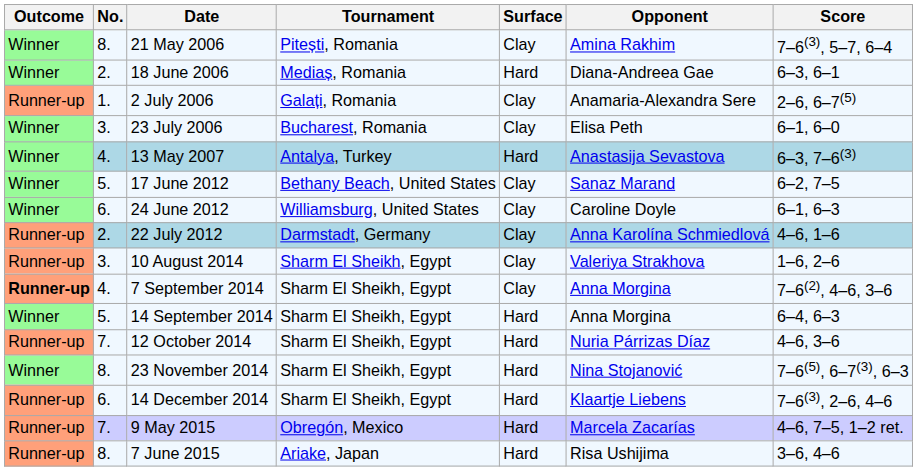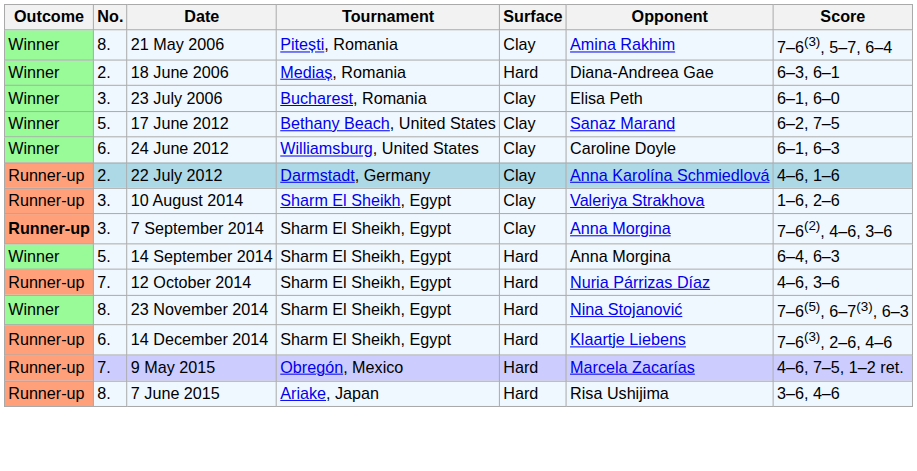- row: Runner-up | 1. | 2 July 2006 | Galați, Romania | Clay | Anamaria-Alexandra Sere | 2–6, 6–7(5)
- row: Winner | 4. | 13 May 2007 | Antalya, Turkey | Hard | Anastasija Sevastova | 6–3, 7–6(3)
7 September 2014 | No.: 4. -> 3.
